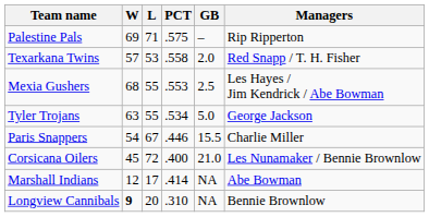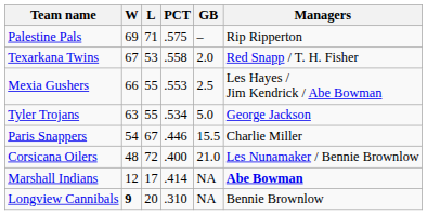Texarkana Twins | W: 57 -> 67
Mexia Gushers | W: 68 -> 66
Corsicana Oilers | W: 45 -> 48
Marshall Indians | Managers: normal -> bold
